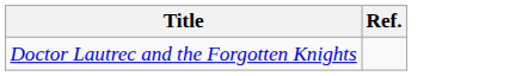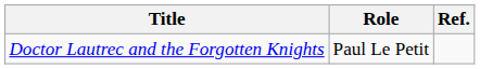+ column: Role | Paul Le Petit
